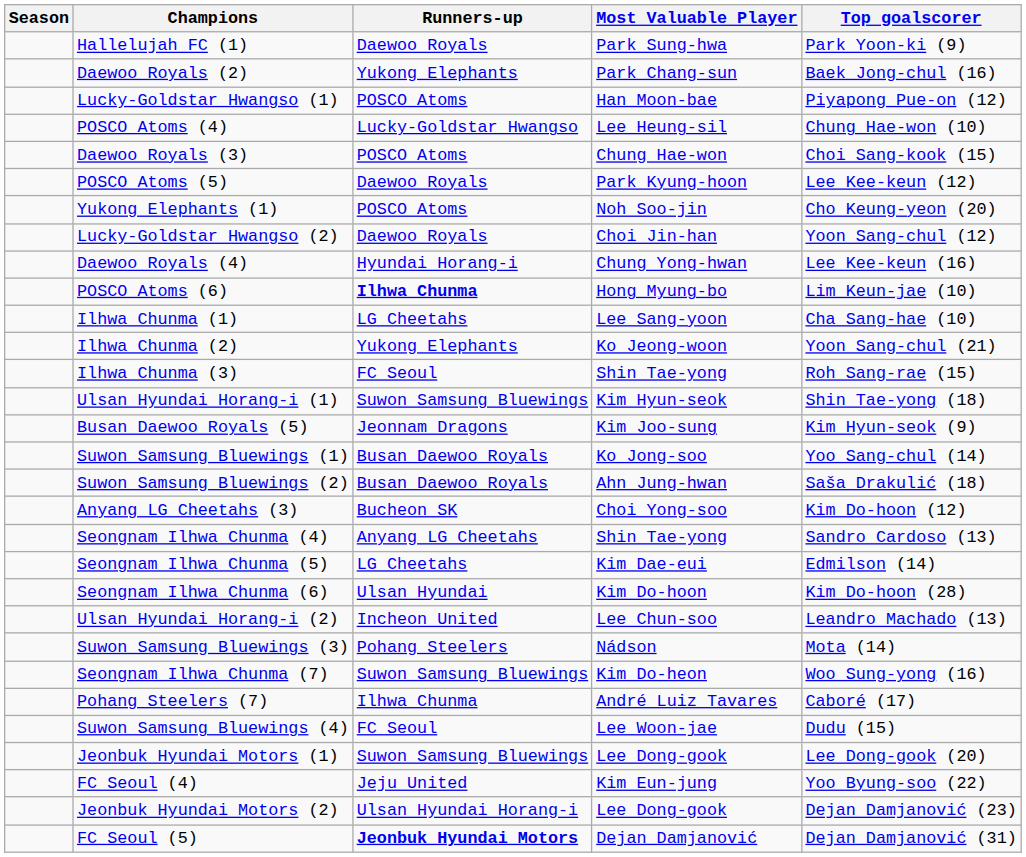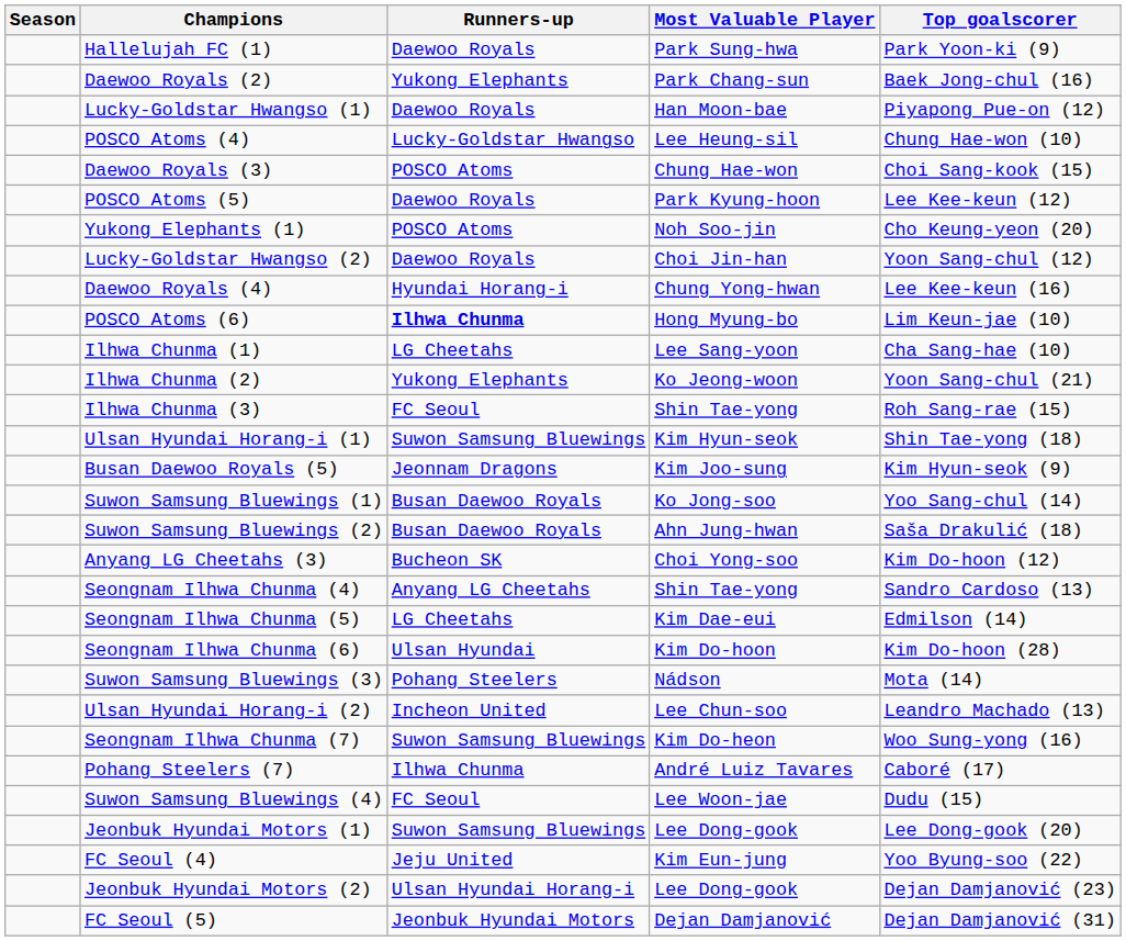Lucky-Goldstar Hwangso (1) | Runners-up: POSCO Atoms -> Daewoo Royals
rows swapped: Suwon Samsung Bluewings (3) <-> Ulsan Hyundai Horang-i (2)
FC Seoul (5) | Runners-up: bold -> normal
